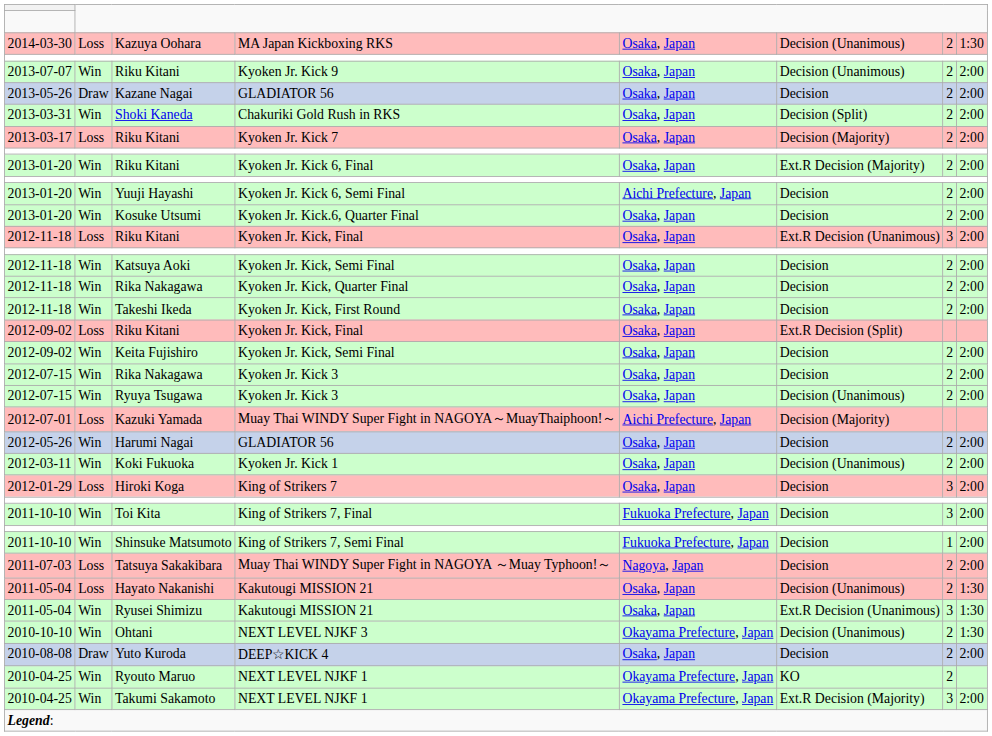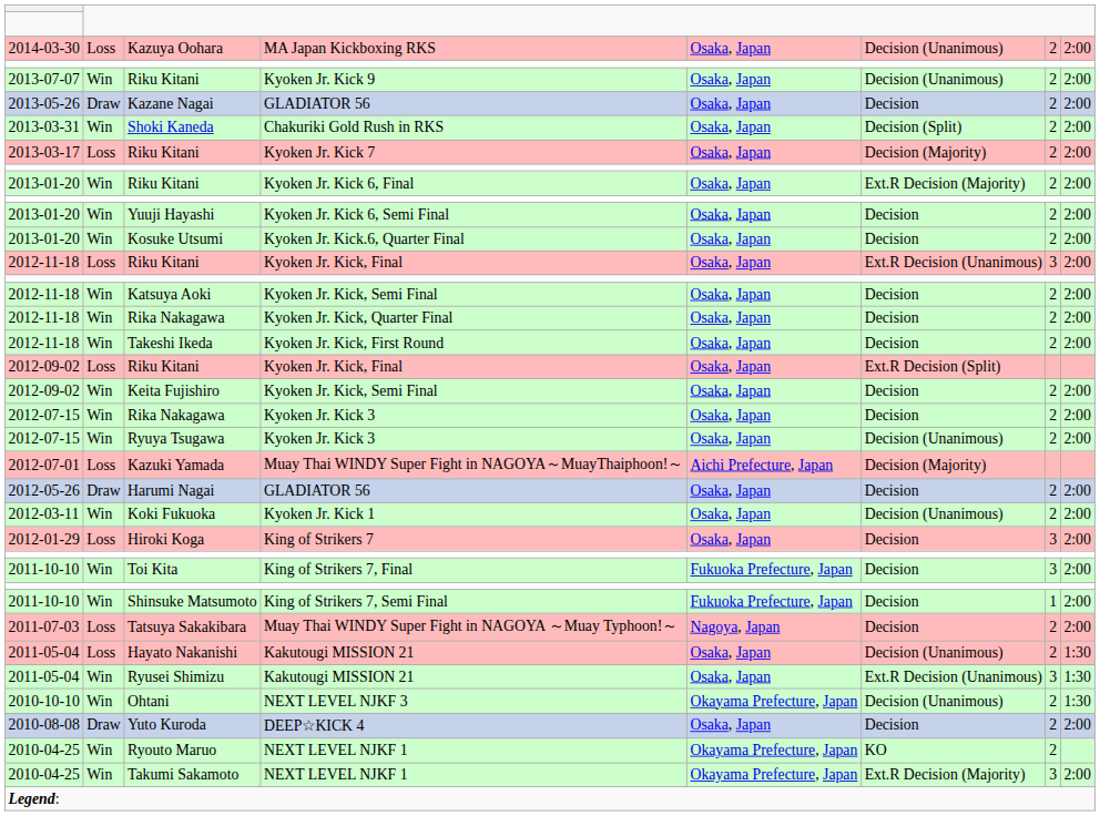Kazuya Oohara | column 8: 1:30 -> 2:00
Yuuji Hayashi | column 5: Aichi Prefecture, Japan -> Osaka, Japan
Harumi Nagai | column 2: Win -> Draw
